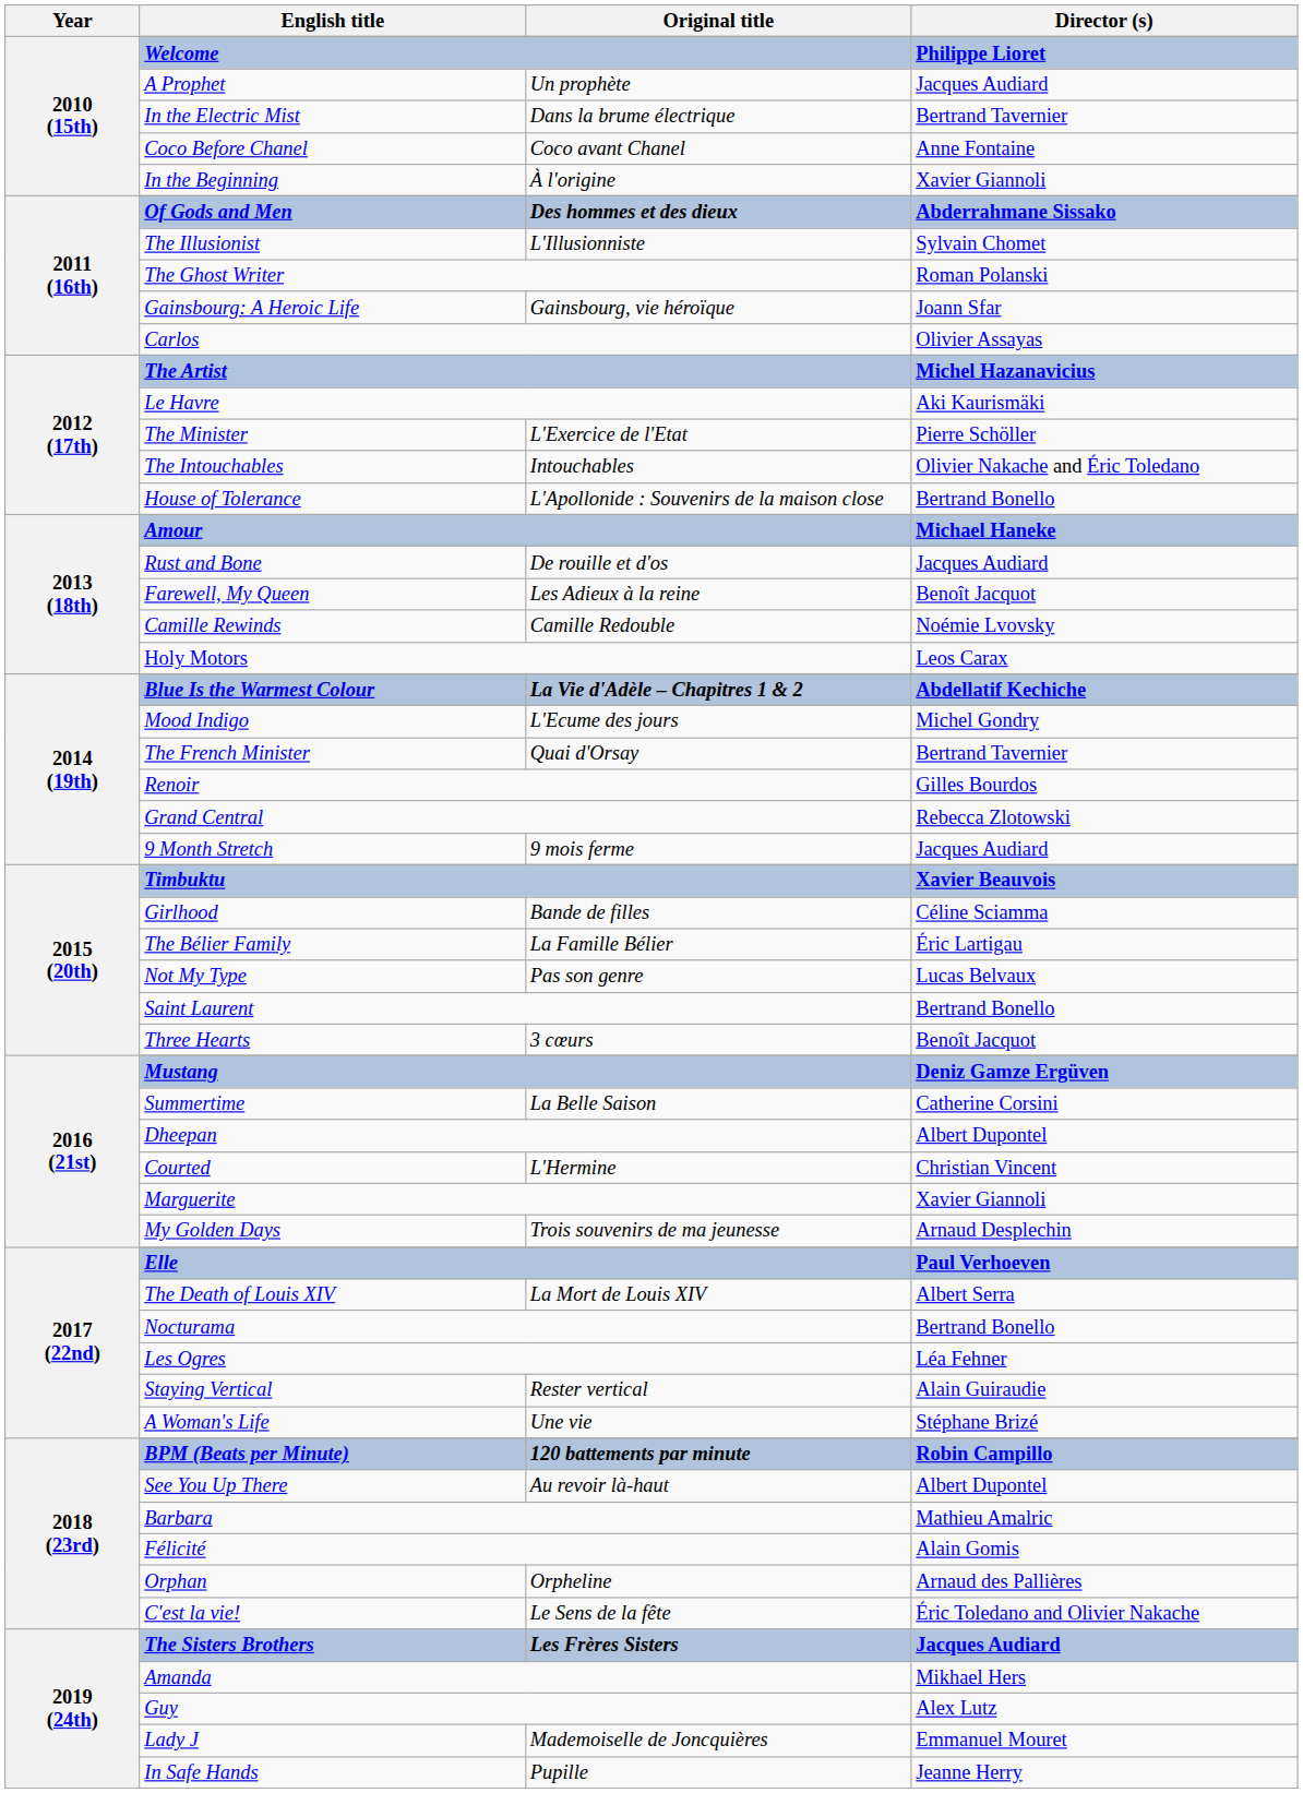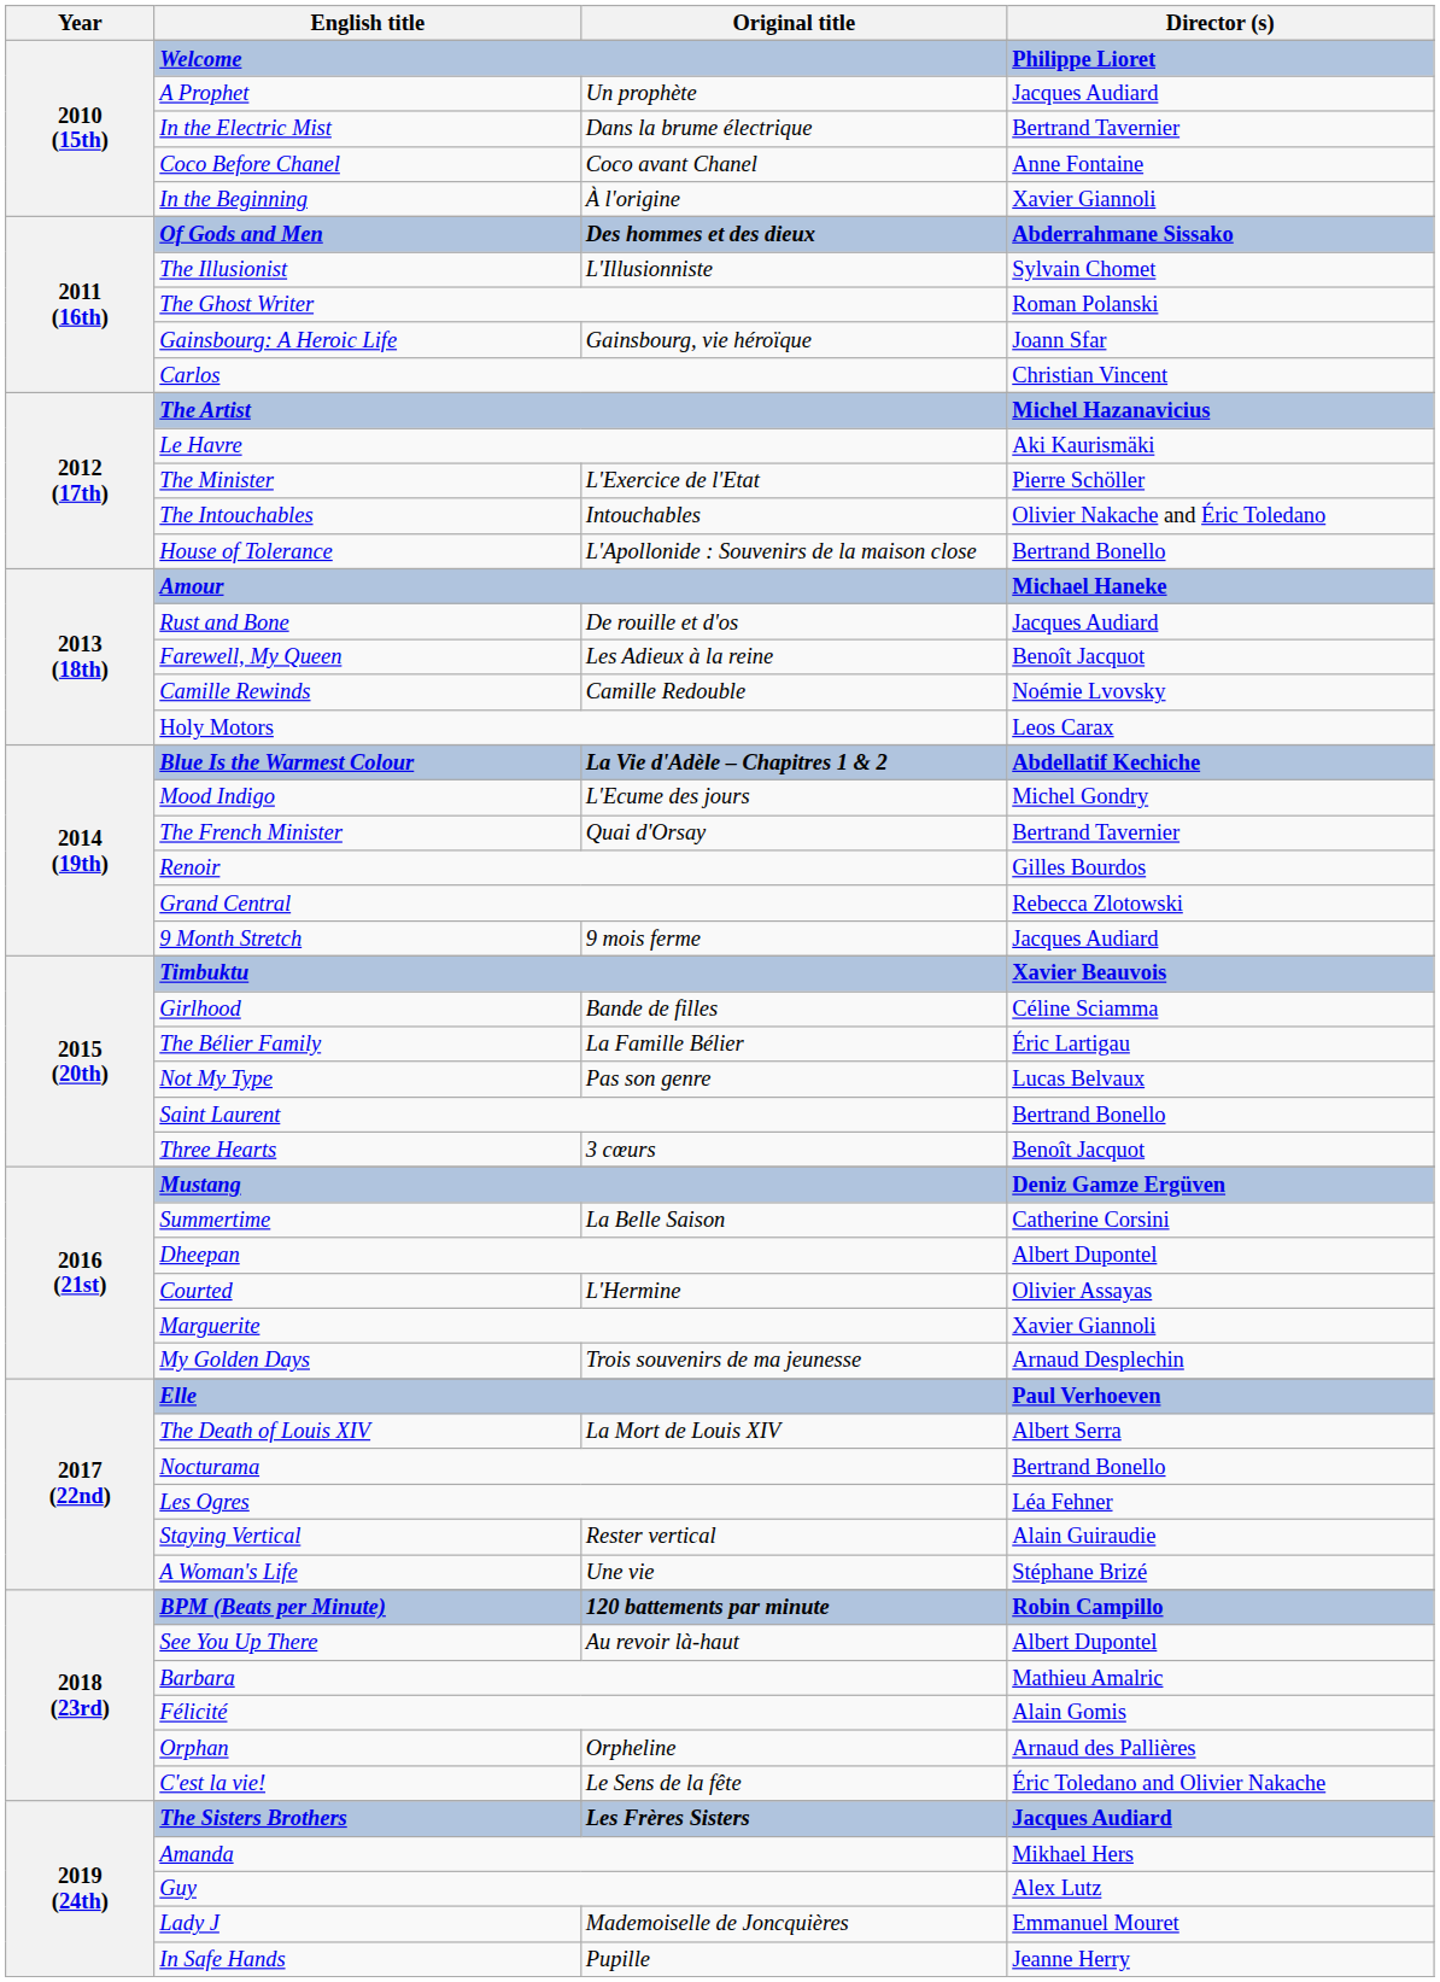Carlos | Director (s): Olivier Assayas -> Christian Vincent
Courted | Director (s): Christian Vincent -> Olivier Assayas
